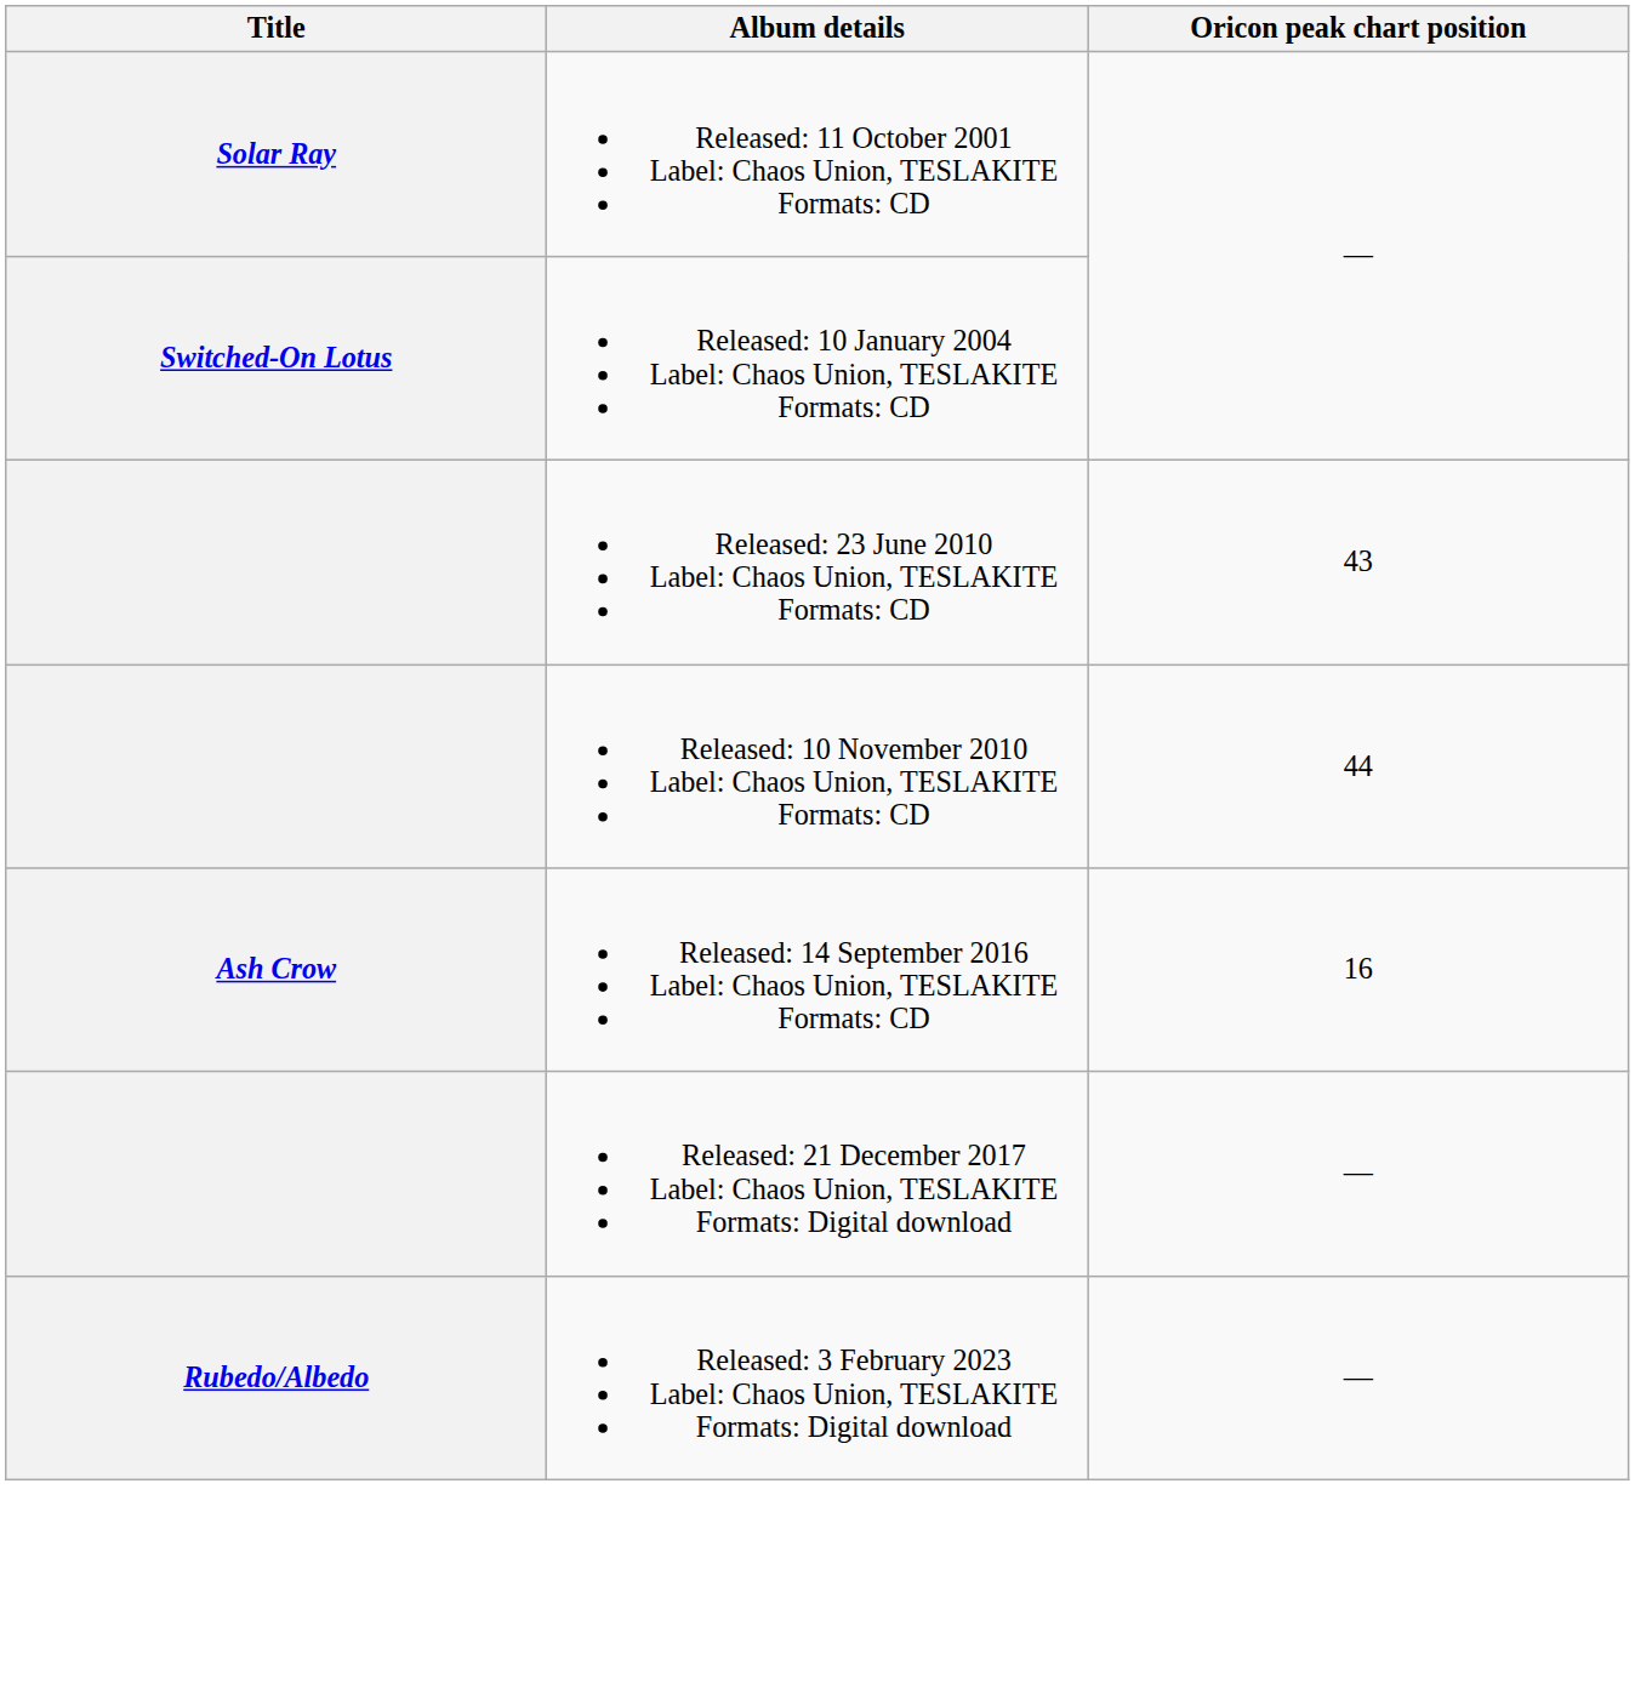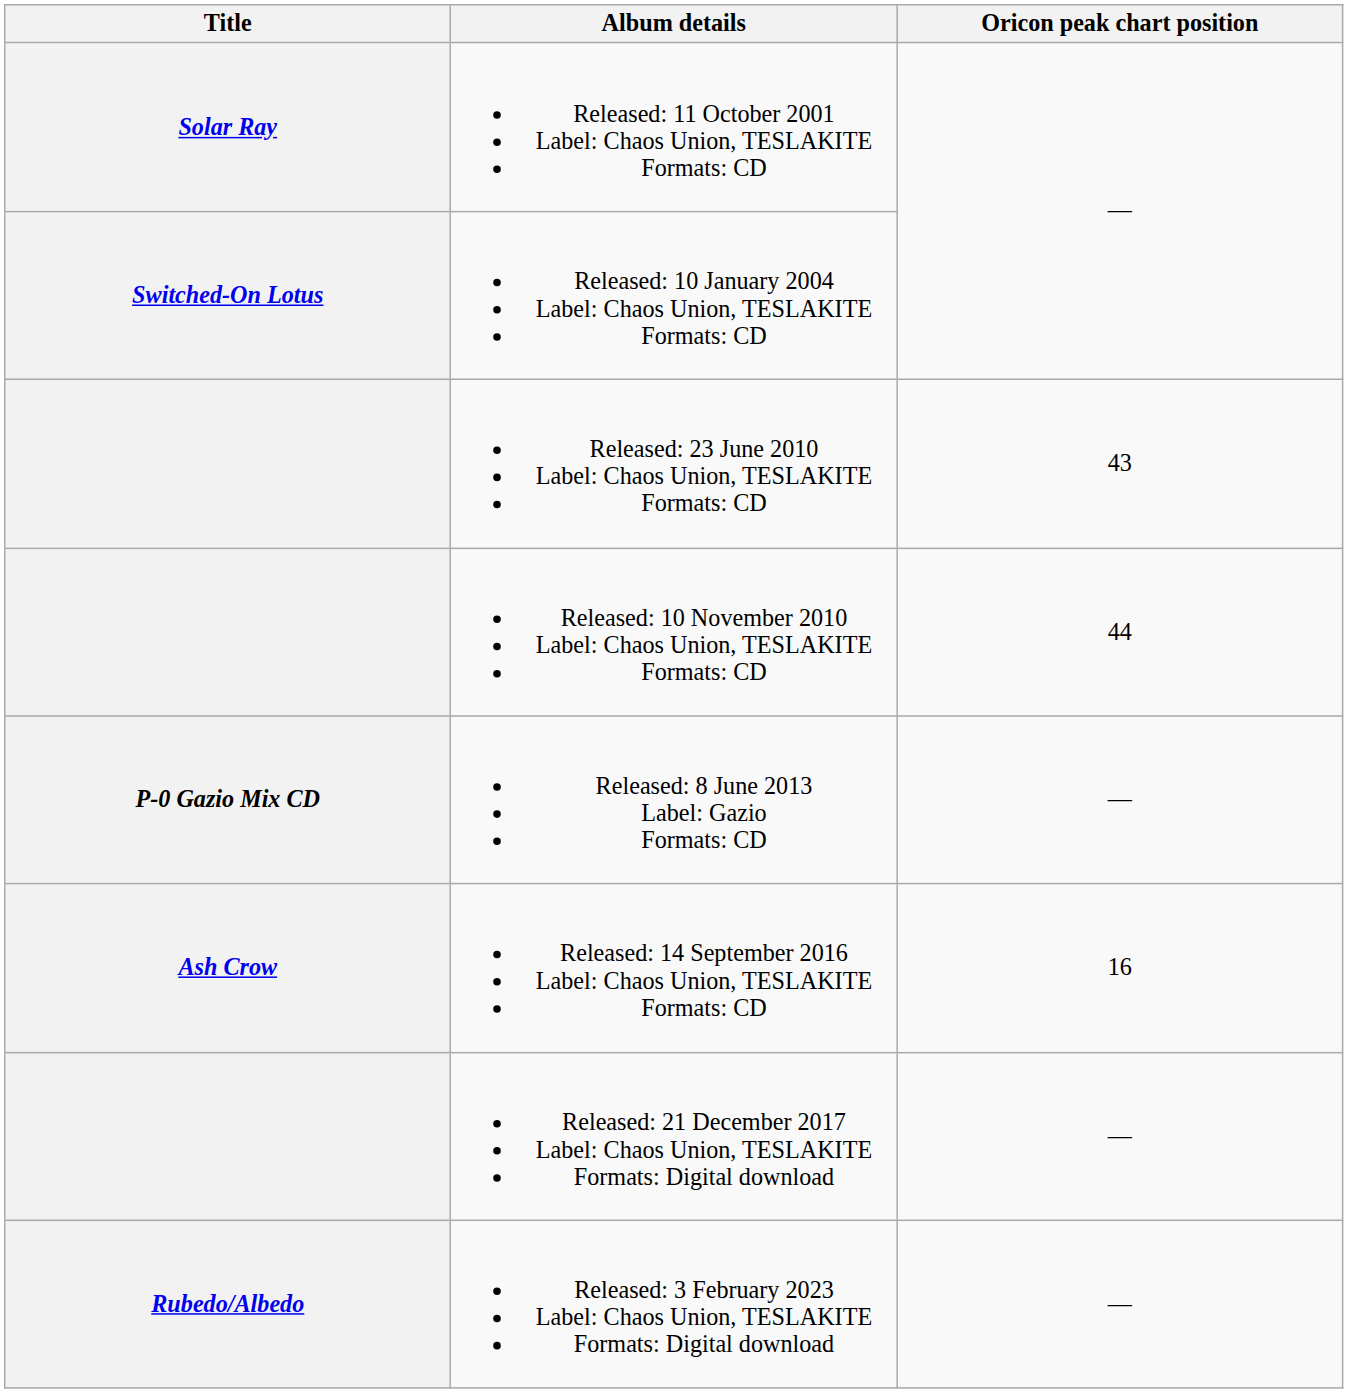+ row: P-0 Gazio Mix CD | Released: 8 June 2013 Label: Gazio Formats: CD | —
